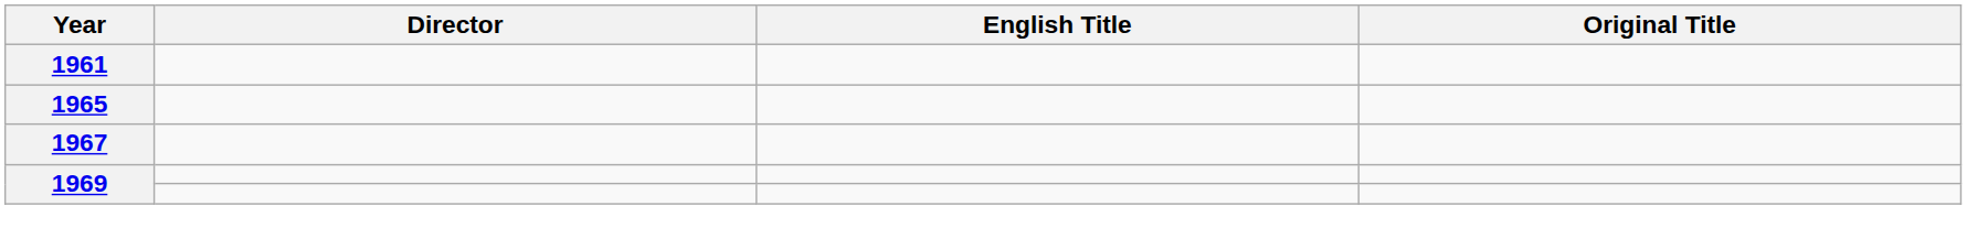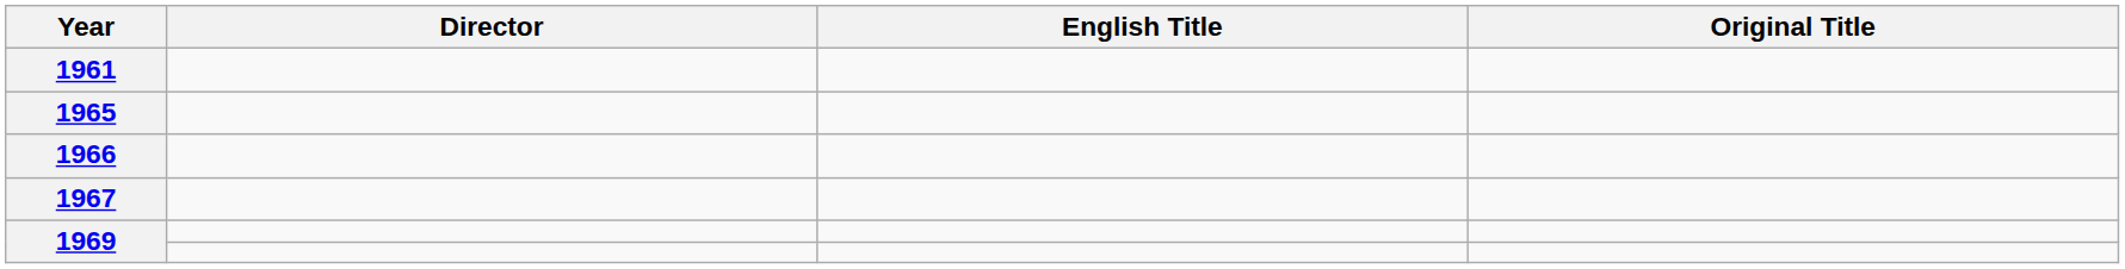+ row: 1966
